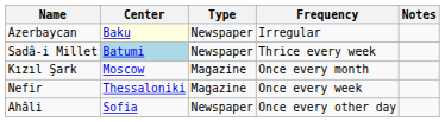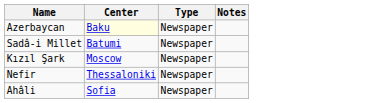- column: Frequency | Irregular | Thrice every week | Once every month | Once every week | Once every other day
Sadâ-i Millet | Center: lightblue background -> no background
Kızıl Şark | Type: Magazine -> Newspaper
Nefir | Type: Magazine -> Newspaper
